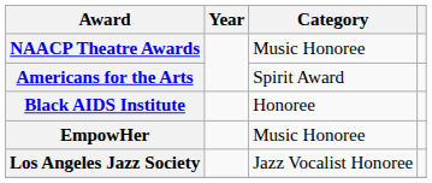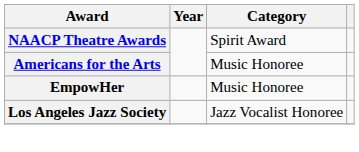NAACP Theatre Awards | Category: Music Honoree -> Spirit Award
Americans for the Arts | Category: Spirit Award -> Music Honoree
- row: Black AIDS Institute | Honoree
